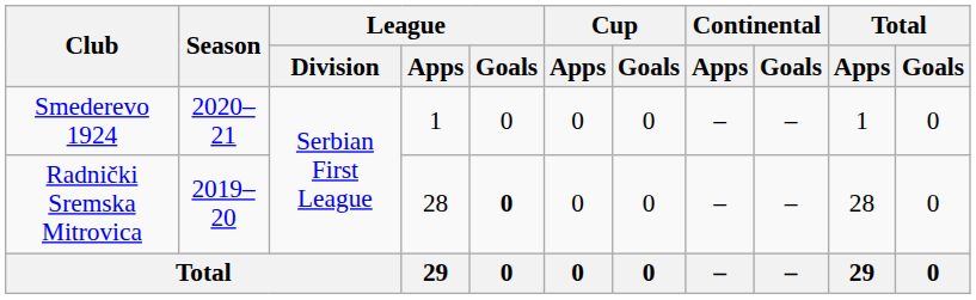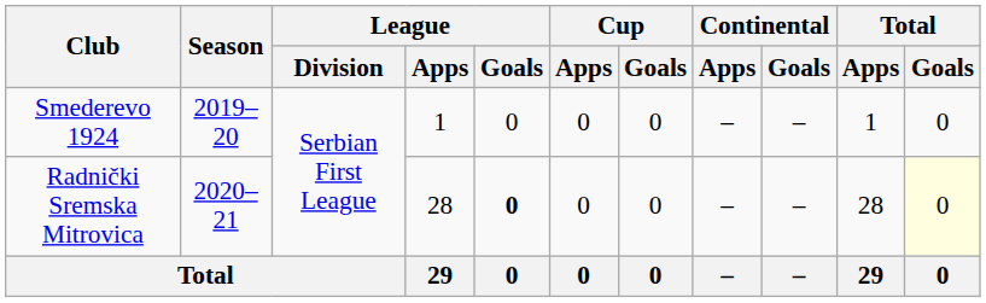Smederevo 1924 | Season: 2020–21 -> 2019–20
Radnički Sremska Mitrovica | Season: 2019–20 -> 2020–21
Radnički Sremska Mitrovica | Total / Goals: no background -> lightyellow background
